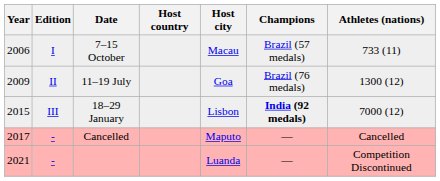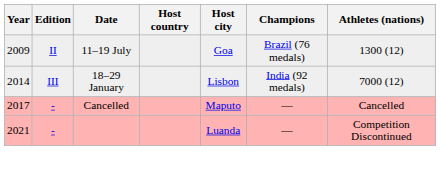- row: 2006 | I | 7–15 October | Macau | Brazil (57 medals) | 733 (11)
18–29 January | Year: 2015 -> 2014
18–29 January | Champions: bold -> normal
